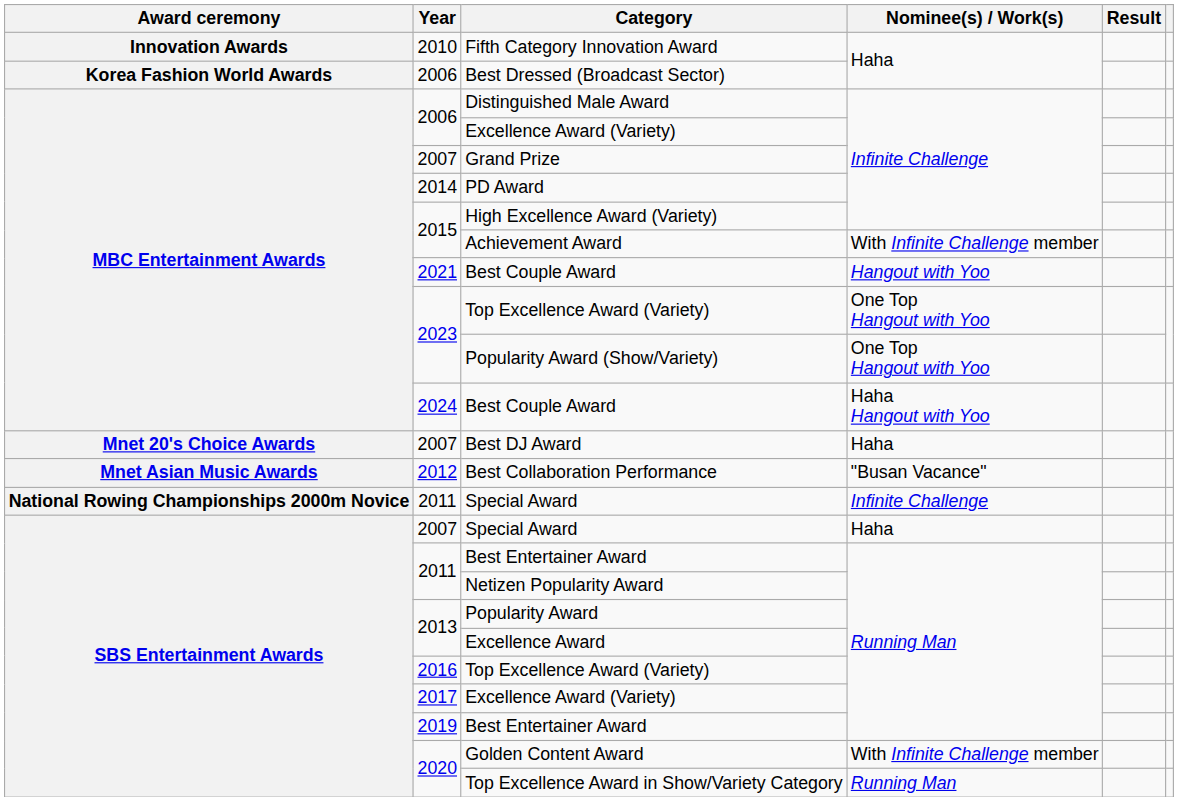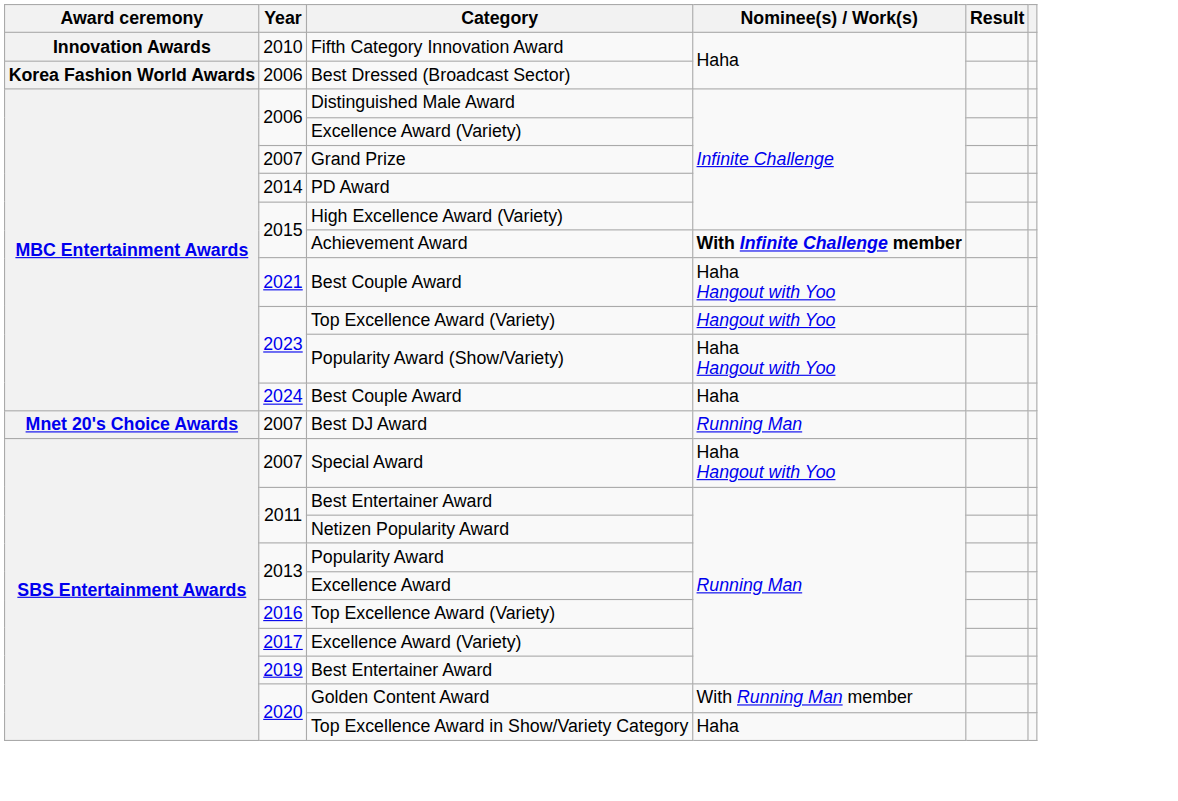Achievement Award | Nominee(s) / Work(s): normal -> bold
2021 / Best Couple Award | Nominee(s) / Work(s): Hangout with Yoo -> Haha Hangout with Yoo
2023 / Top Excellence Award (Variety) | Nominee(s) / Work(s): One Top Hangout with Yoo -> Hangout with Yoo
Popularity Award (Show/Variety) | Nominee(s) / Work(s): One Top Hangout with Yoo -> Haha Hangout with Yoo
2024 / Best Couple Award | Nominee(s) / Work(s): Haha Hangout with Yoo -> Haha
Best DJ Award | Nominee(s) / Work(s): Haha -> Running Man
- row: Mnet Asian Music Awards | 2012 | Best Collaboration Performance | "Busan Vacance"
- row: National Rowing Championships 2000m Novice | 2011 | Special Award | Infinite Challenge
2007 / Special Award | Nominee(s) / Work(s): Haha -> Haha Hangout with Yoo
Golden Content Award | Nominee(s) / Work(s): With Infinite Challenge member -> With Running Man member
Top Excellence Award in Show/Variety Category | Nominee(s) / Work(s): Running Man -> Haha
